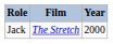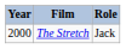columns swapped: Year <-> Role
